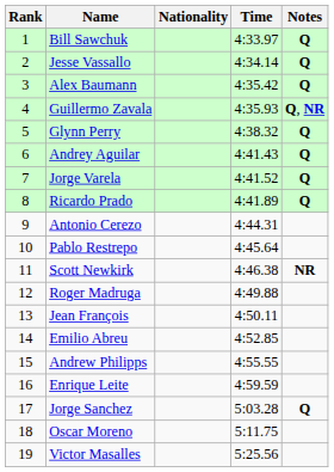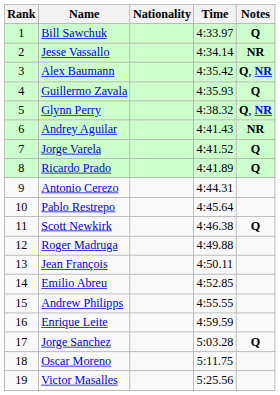Jesse Vassallo | Notes: Q -> NR
Alex Baumann | Notes: Q -> Q, NR
Guillermo Zavala | Notes: Q, NR -> Q
Glynn Perry | Notes: Q -> Q, NR
Andrey Aguilar | Notes: Q -> NR
Scott Newkirk | Notes: NR -> Q
